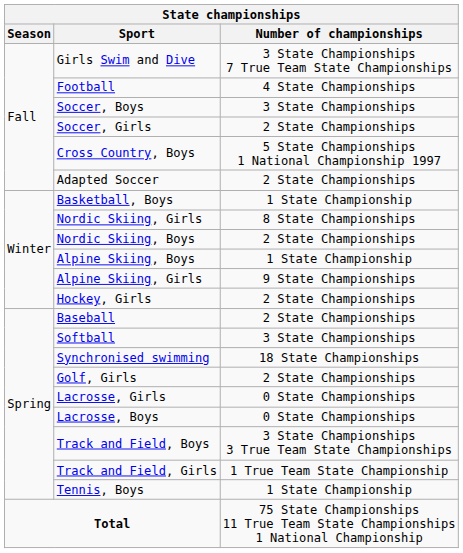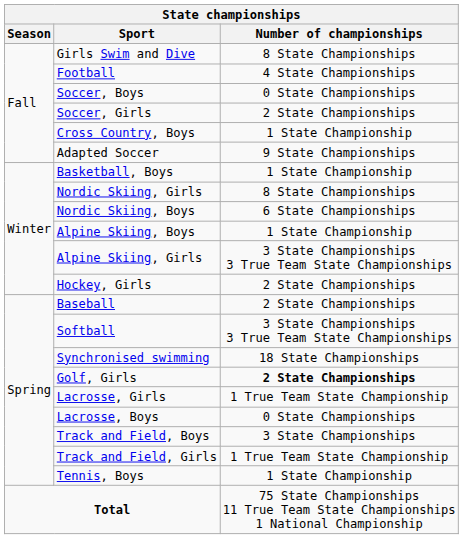Girls Swim and Dive | Number of championships: 3 State Championships 7 True Team State Championships -> 8 State Championships
Soccer, Boys | Number of championships: 3 State Championships -> 0 State Championships
Cross Country, Boys | Number of championships: 5 State Championships 1 National Championship 1997 -> 1 State Championship
Adapted Soccer | Number of championships: 2 State Championships -> 9 State Championships
Nordic Skiing, Boys | Number of championships: 2 State Championships -> 6 State Championships
Alpine Skiing, Girls | Number of championships: 9 State Championships -> 3 State Championships 3 True Team State Championships
Softball | Number of championships: 3 State Championships -> 3 State Championships 3 True Team State Championships
Golf, Girls | Number of championships: normal -> bold
Lacrosse, Girls | Number of championships: 0 State Championships -> 1 True Team State Championship
Track and Field, Boys | Number of championships: 3 State Championships 3 True Team State Championships -> 3 State Championships
